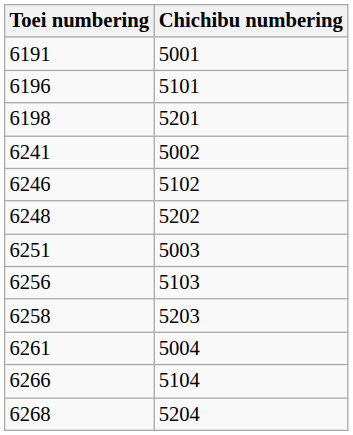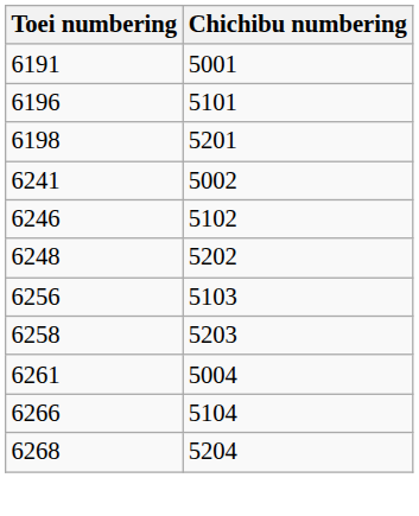- row: 6251 | 5003
